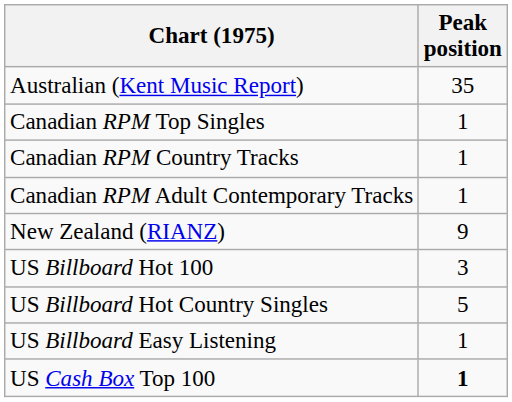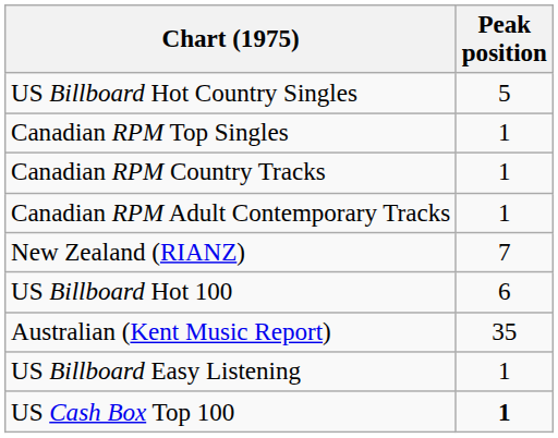rows swapped: Australian (Kent Music Report) <-> US Billboard Hot Country Singles
New Zealand (RIANZ) | Peak position: 9 -> 7
US Billboard Hot 100 | Peak position: 3 -> 6
